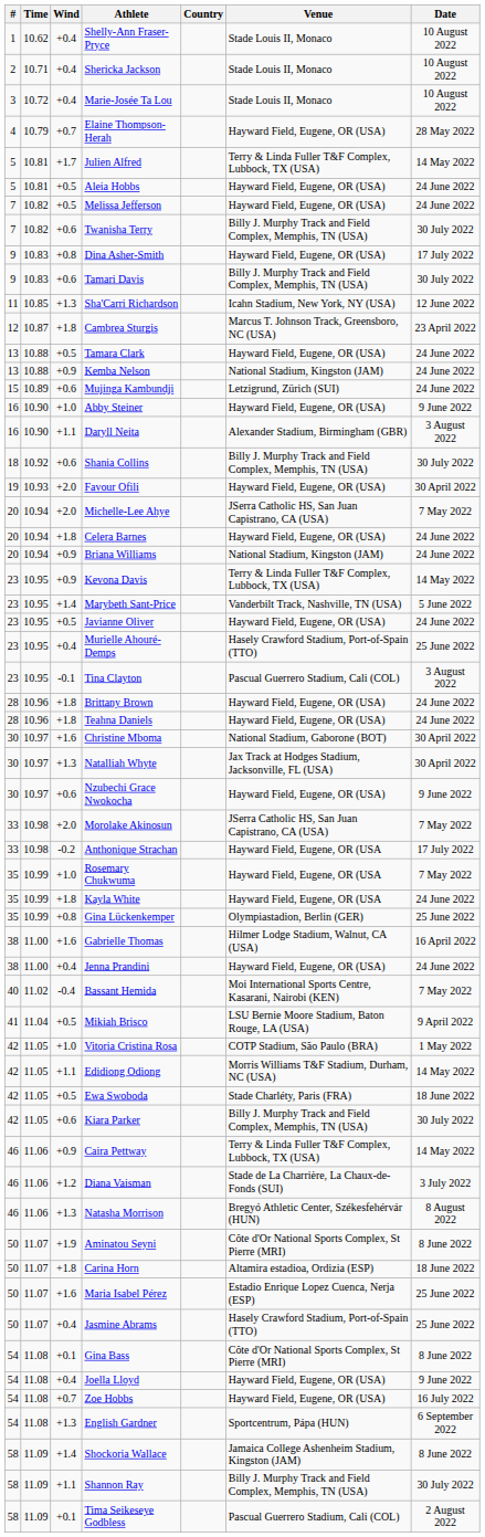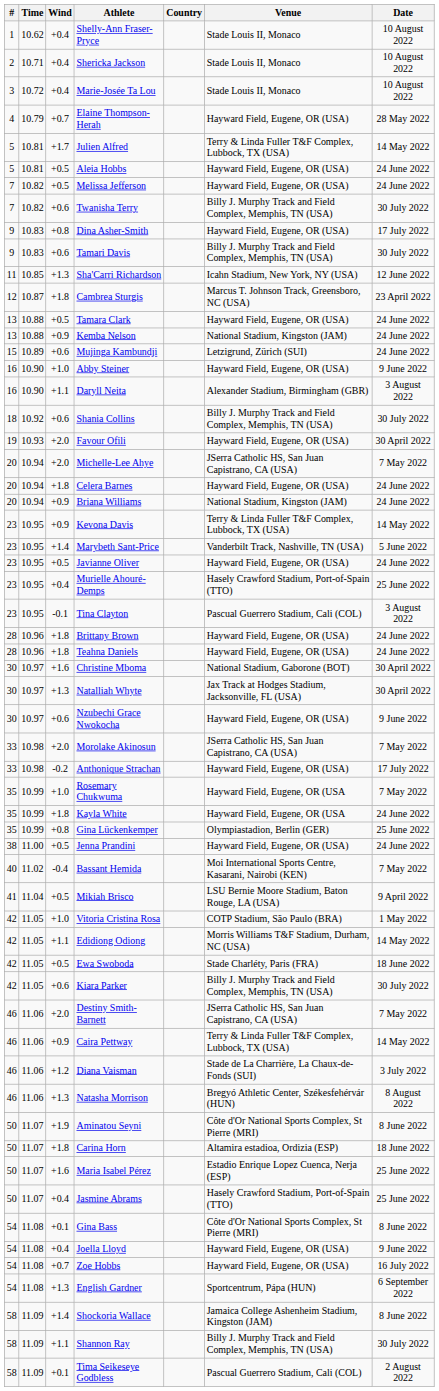Anthonique Strachan | Venue: Hayward Field, Eugene, OR (USA -> Hayward Field, Eugene, OR (USA)
- row: 38 | 11.00 | +1.6 | Gabrielle Thomas | Hilmer Lodge Stadium, Walnut, CA (USA) | 16 April 2022
Jenna Prandini | Wind: +0.4 -> +0.5
+ row: 46 | 11.06 | +2.0 | Destiny Smith-Barnett | JSerra Catholic HS, San Juan Capistrano, CA (USA) | 7 May 2022
